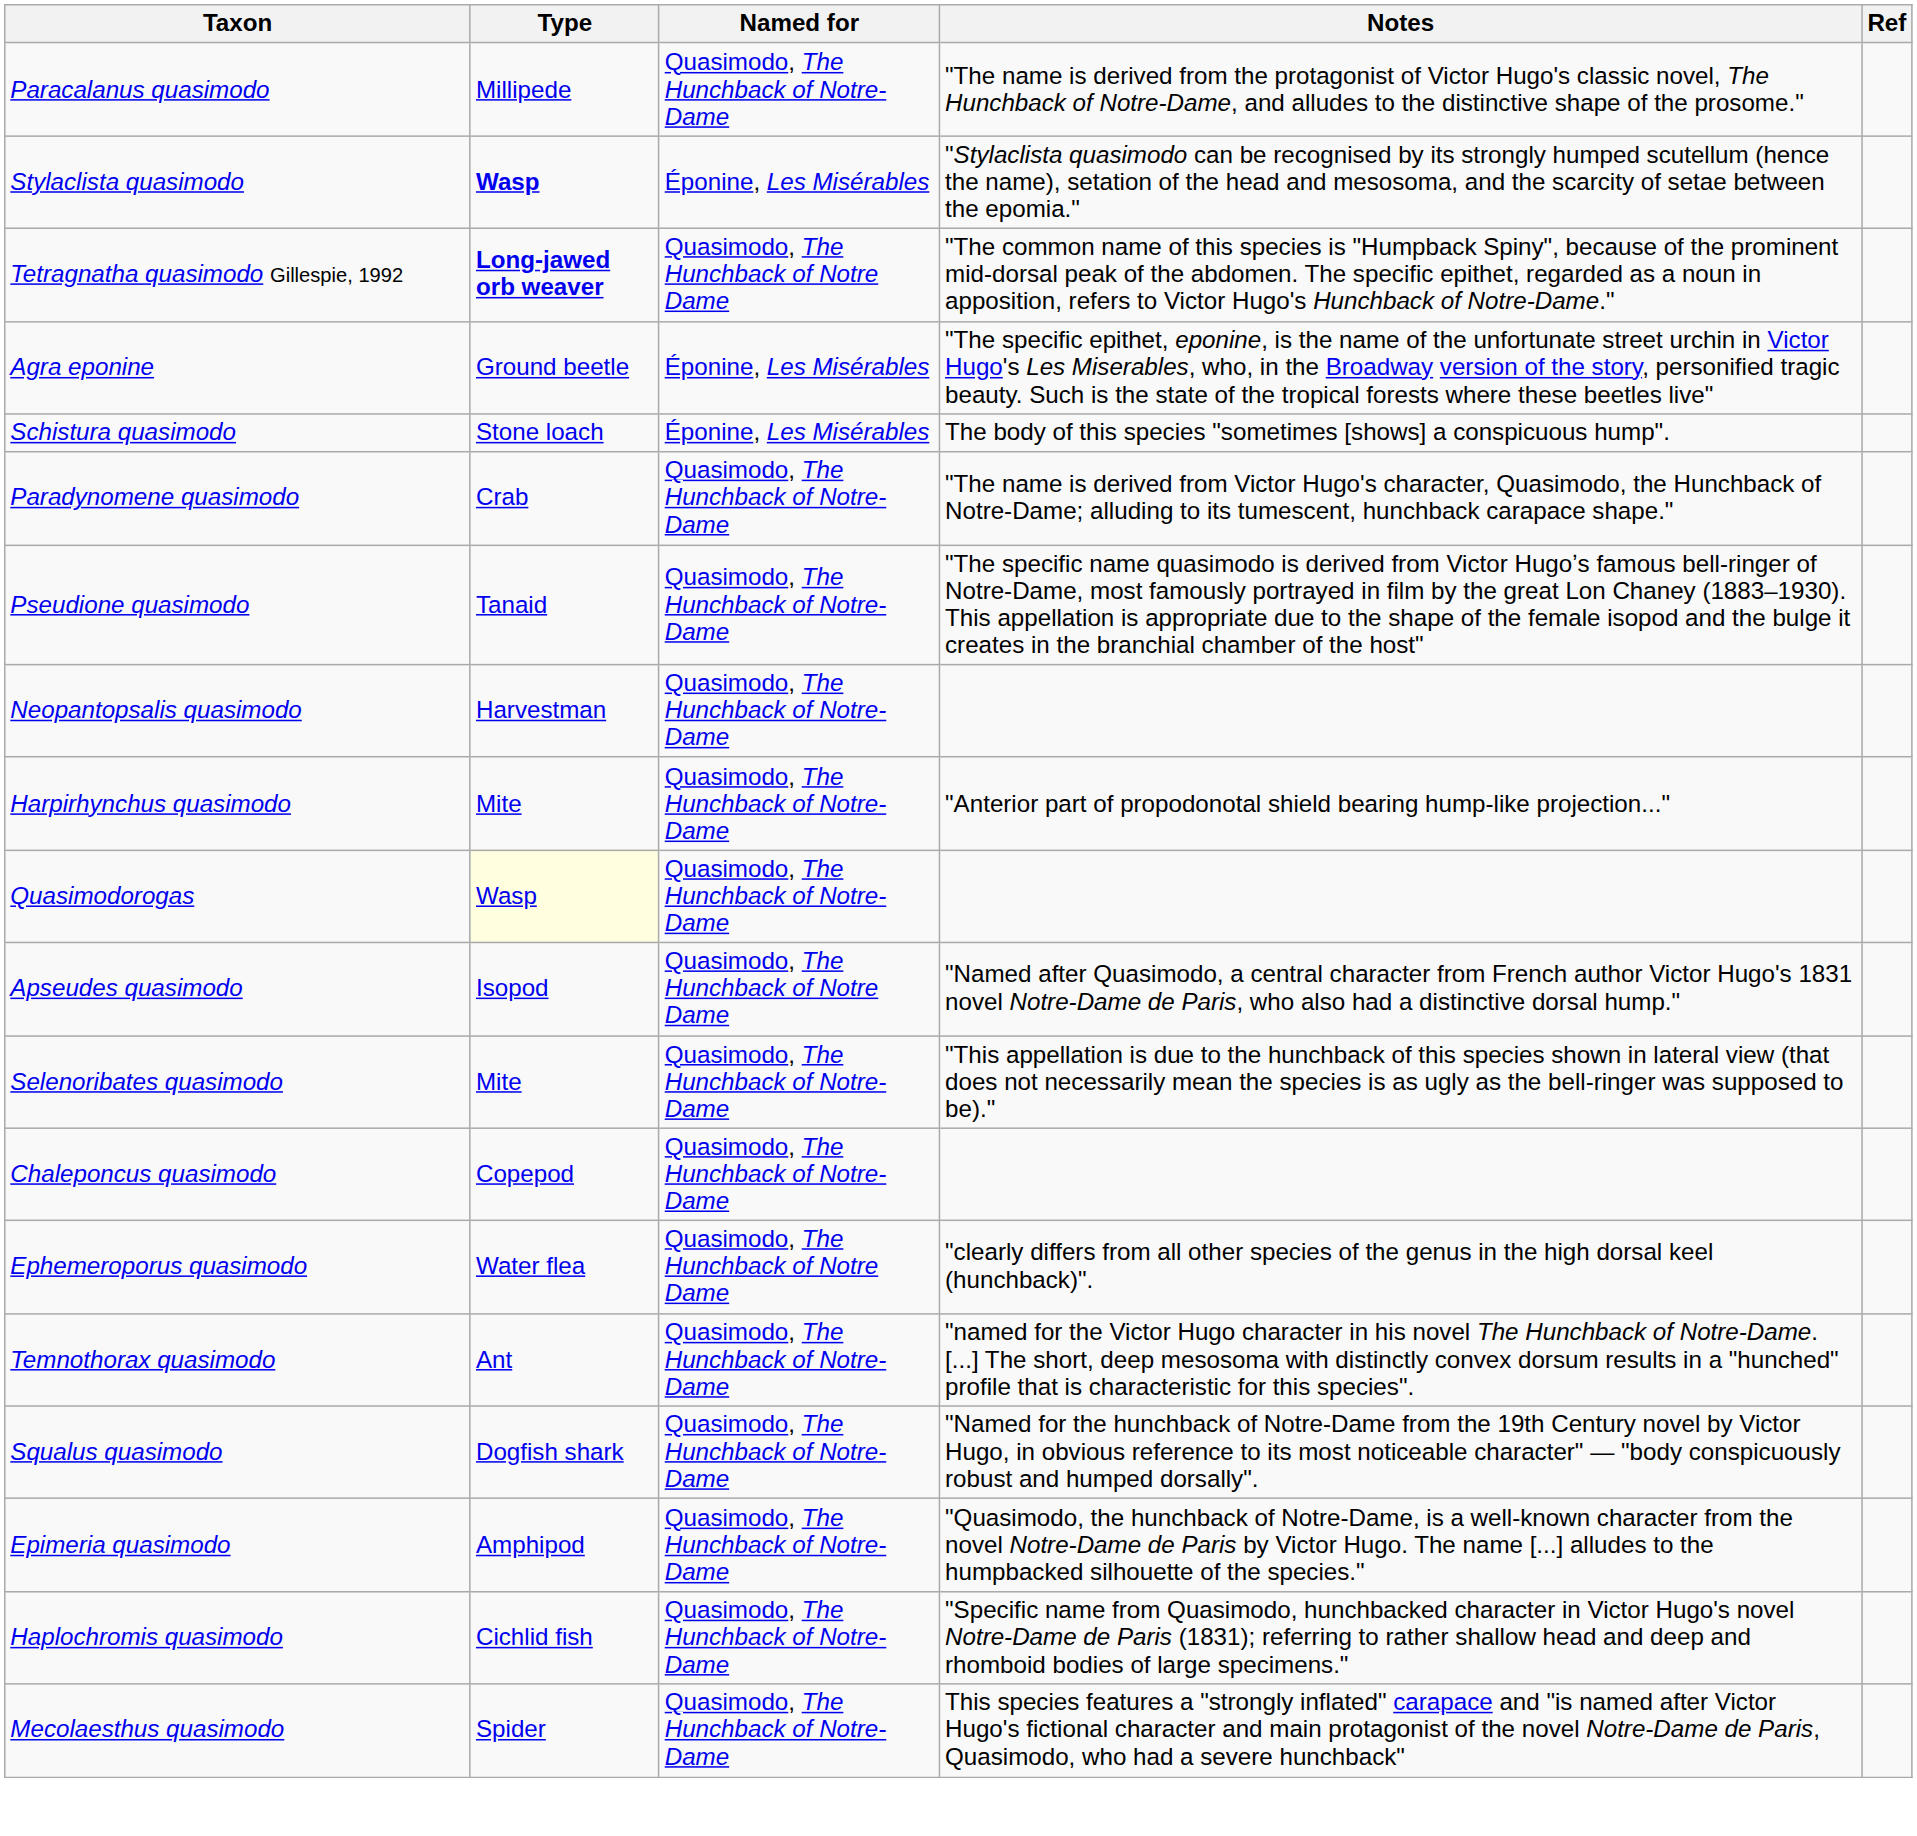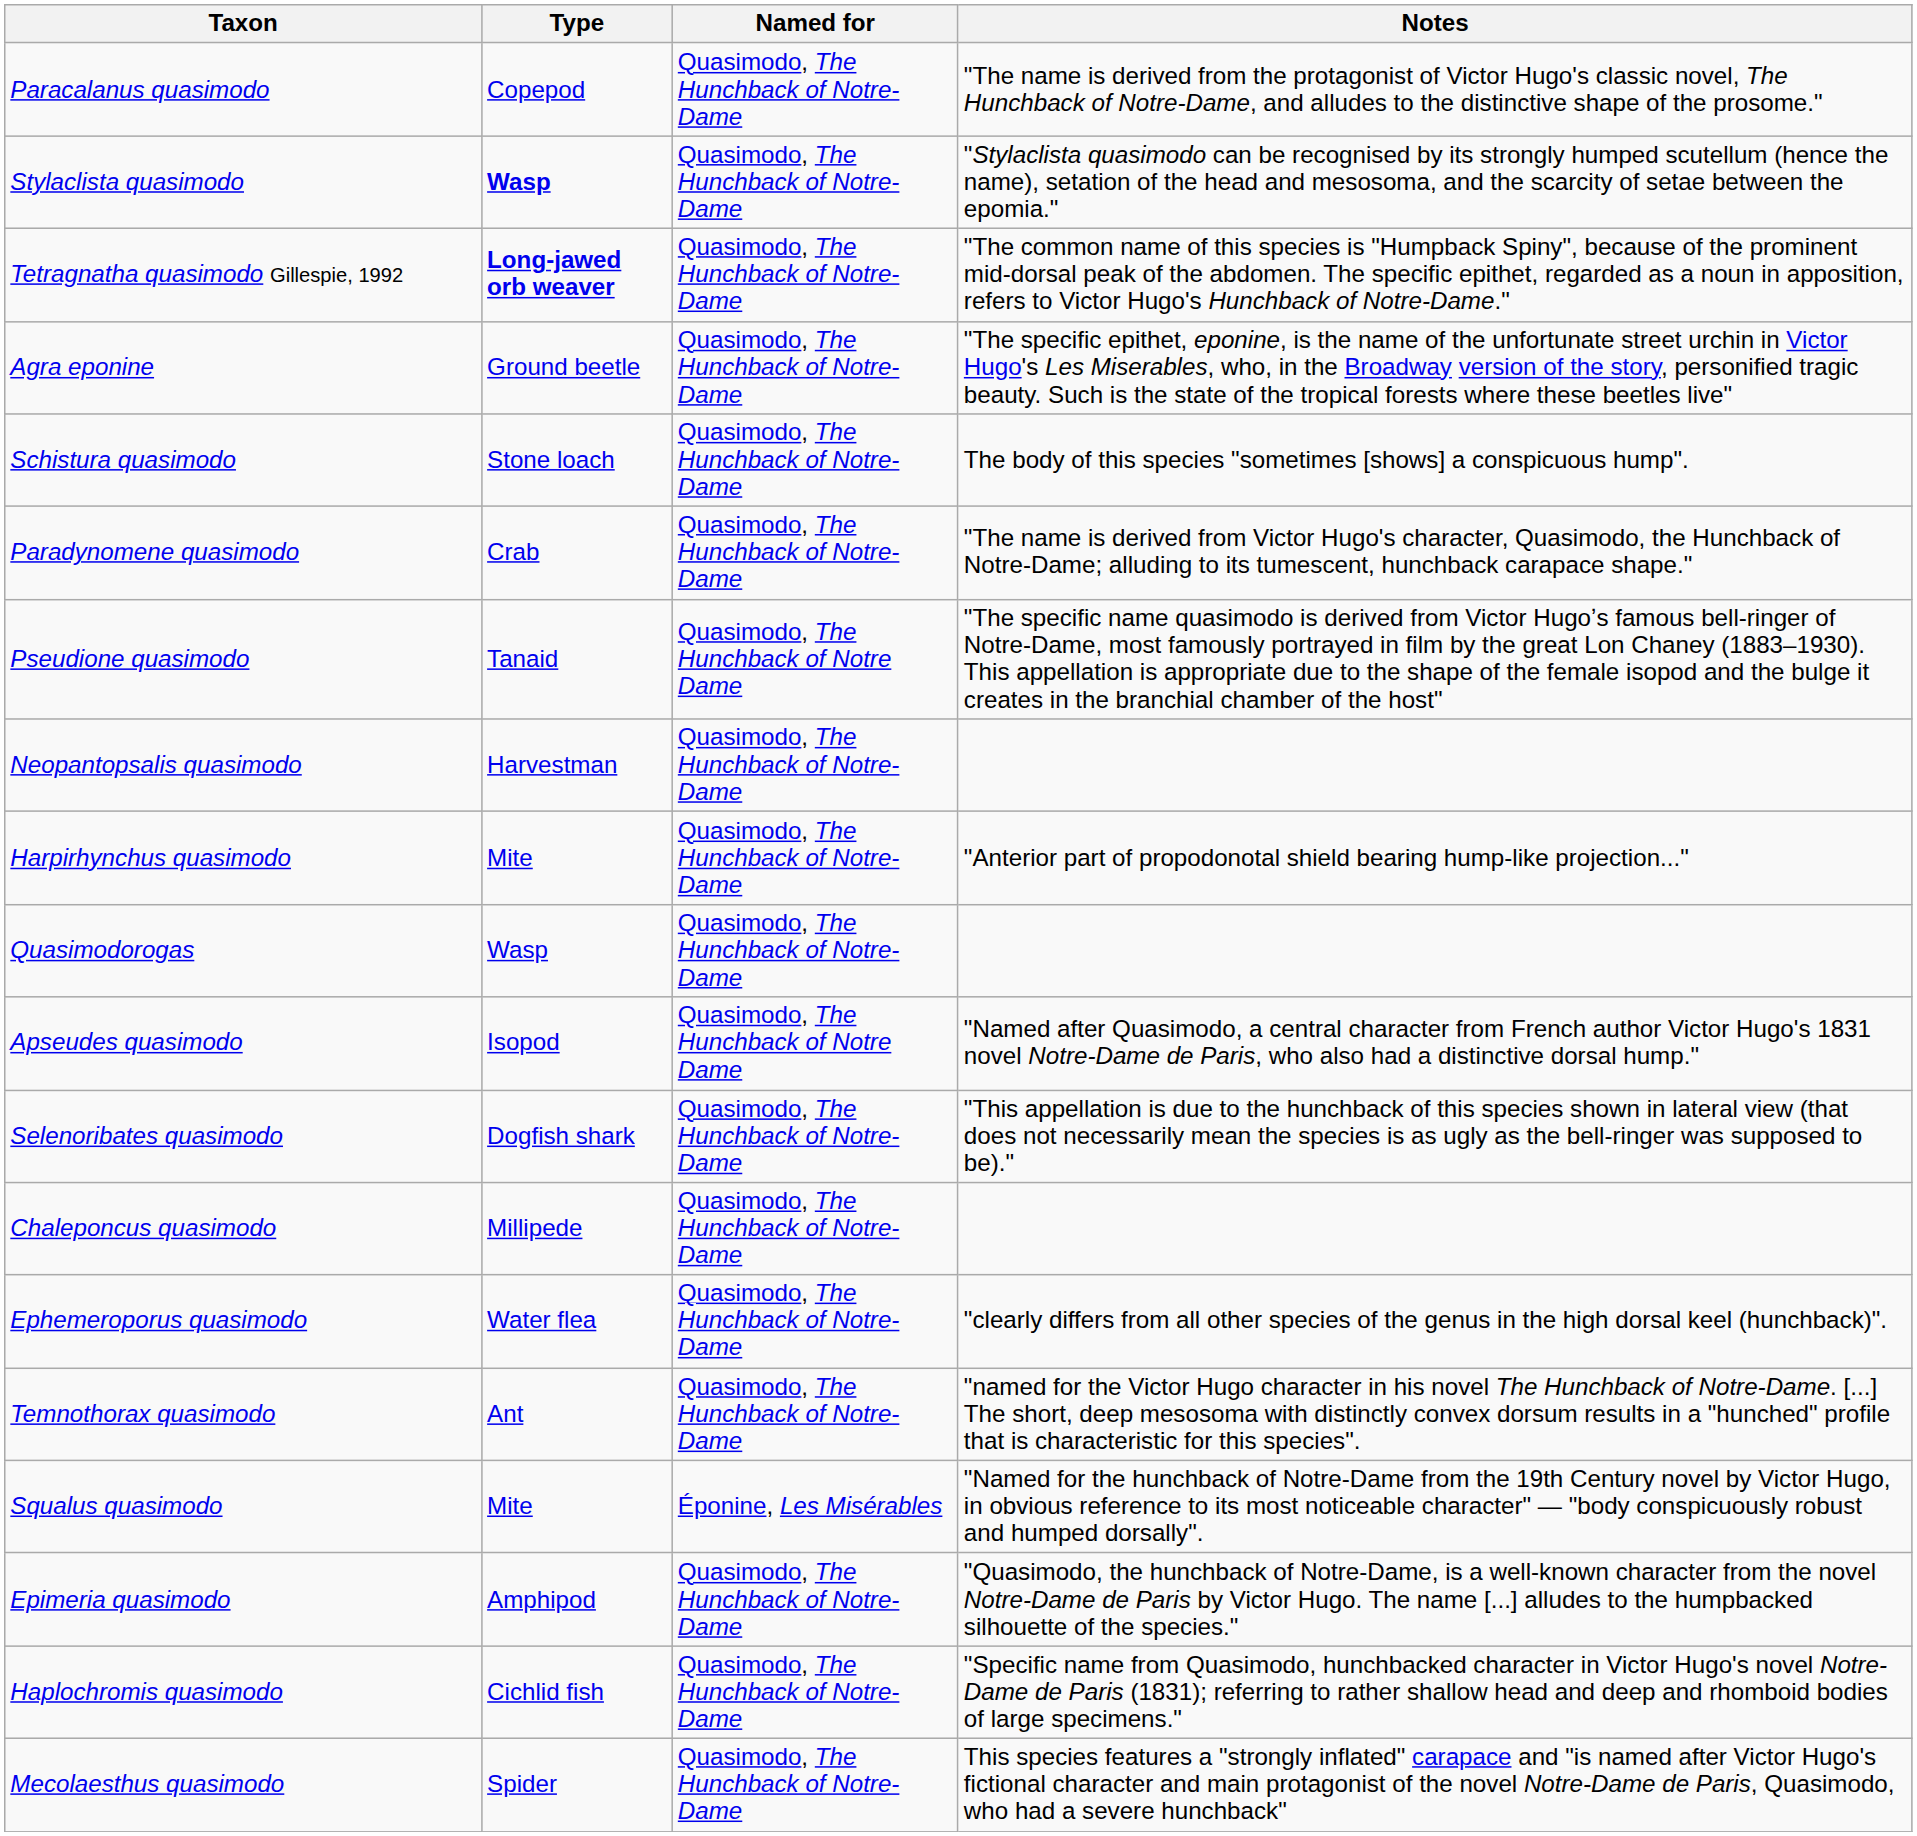- column: Ref
Paracalanus quasimodo | Type: Millipede -> Copepod
Stylaclista quasimodo | Named for: Éponine, Les Misérables -> Quasimodo, The Hunchback of Notre-Dame
Tetragnatha quasimodo Gillespie, 1992 | Named for: Quasimodo, The Hunchback of Notre Dame -> Quasimodo, The Hunchback of Notre-Dame
Agra eponine | Named for: Éponine, Les Misérables -> Quasimodo, The Hunchback of Notre-Dame
Schistura quasimodo | Named for: Éponine, Les Misérables -> Quasimodo, The Hunchback of Notre-Dame
Pseudione quasimodo | Named for: Quasimodo, The Hunchback of Notre-Dame -> Quasimodo, The Hunchback of Notre Dame
Quasimodorogas | Type: lightyellow background -> no background
Selenoribates quasimodo | Type: Mite -> Dogfish shark
Chaleponcus quasimodo | Type: Copepod -> Millipede
Ephemeroporus quasimodo | Named for: Quasimodo, The Hunchback of Notre Dame -> Quasimodo, The Hunchback of Notre-Dame
Squalus quasimodo | Type: Dogfish shark -> Mite
Squalus quasimodo | Named for: Quasimodo, The Hunchback of Notre-Dame -> Éponine, Les Misérables
